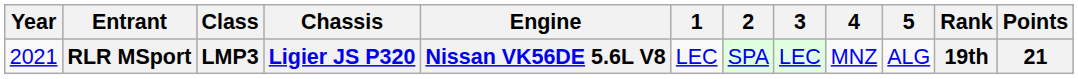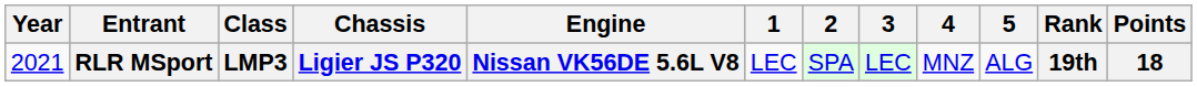RLR MSport | Points: 21 -> 18
